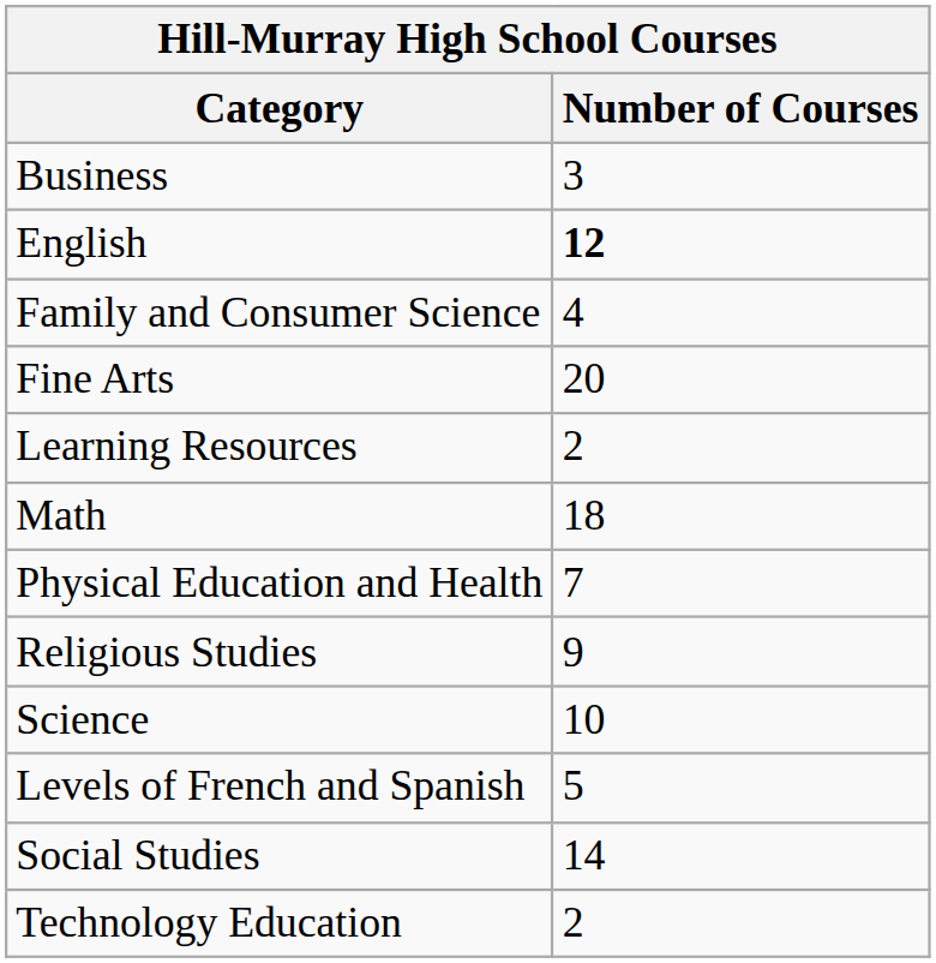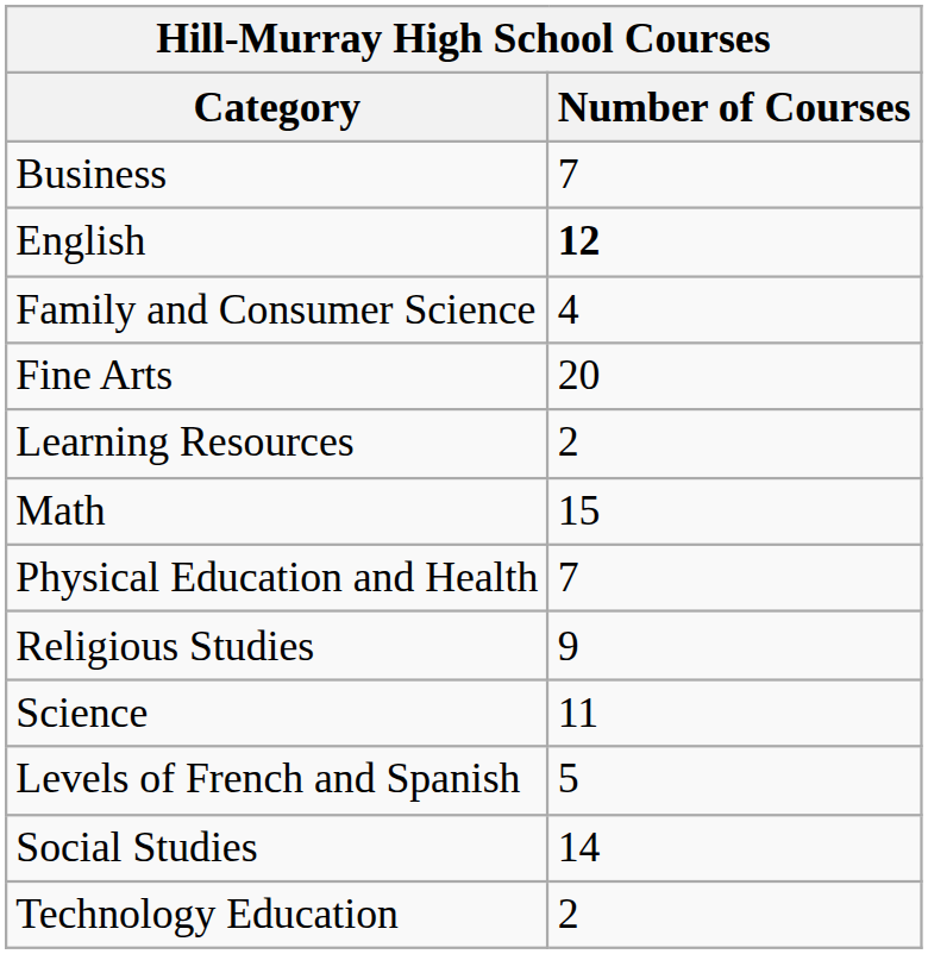Business | Number of Courses: 3 -> 7
Math | Number of Courses: 18 -> 15
Science | Number of Courses: 10 -> 11
